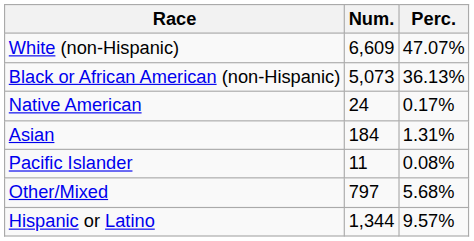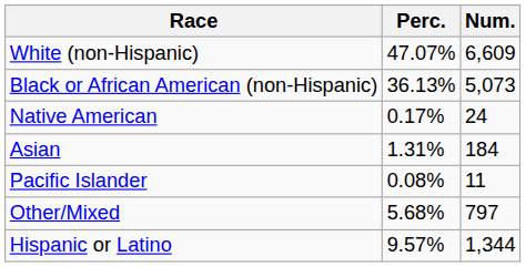columns swapped: Num. <-> Perc.
